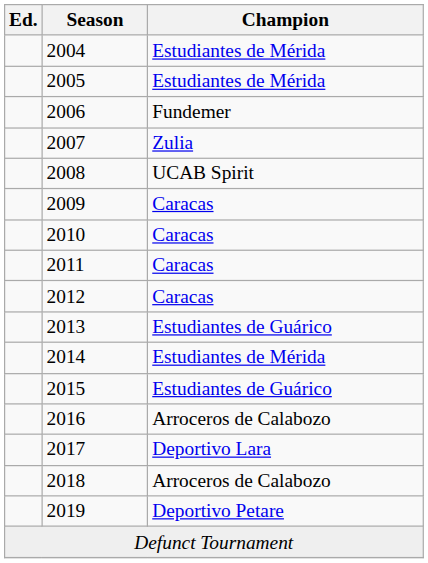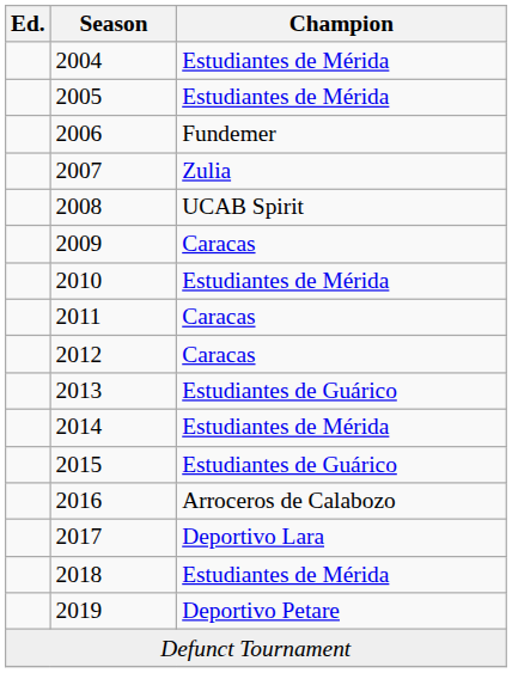2010 | Champion: Caracas -> Estudiantes de Mérida
2018 | Champion: Arroceros de Calabozo -> Estudiantes de Mérida
